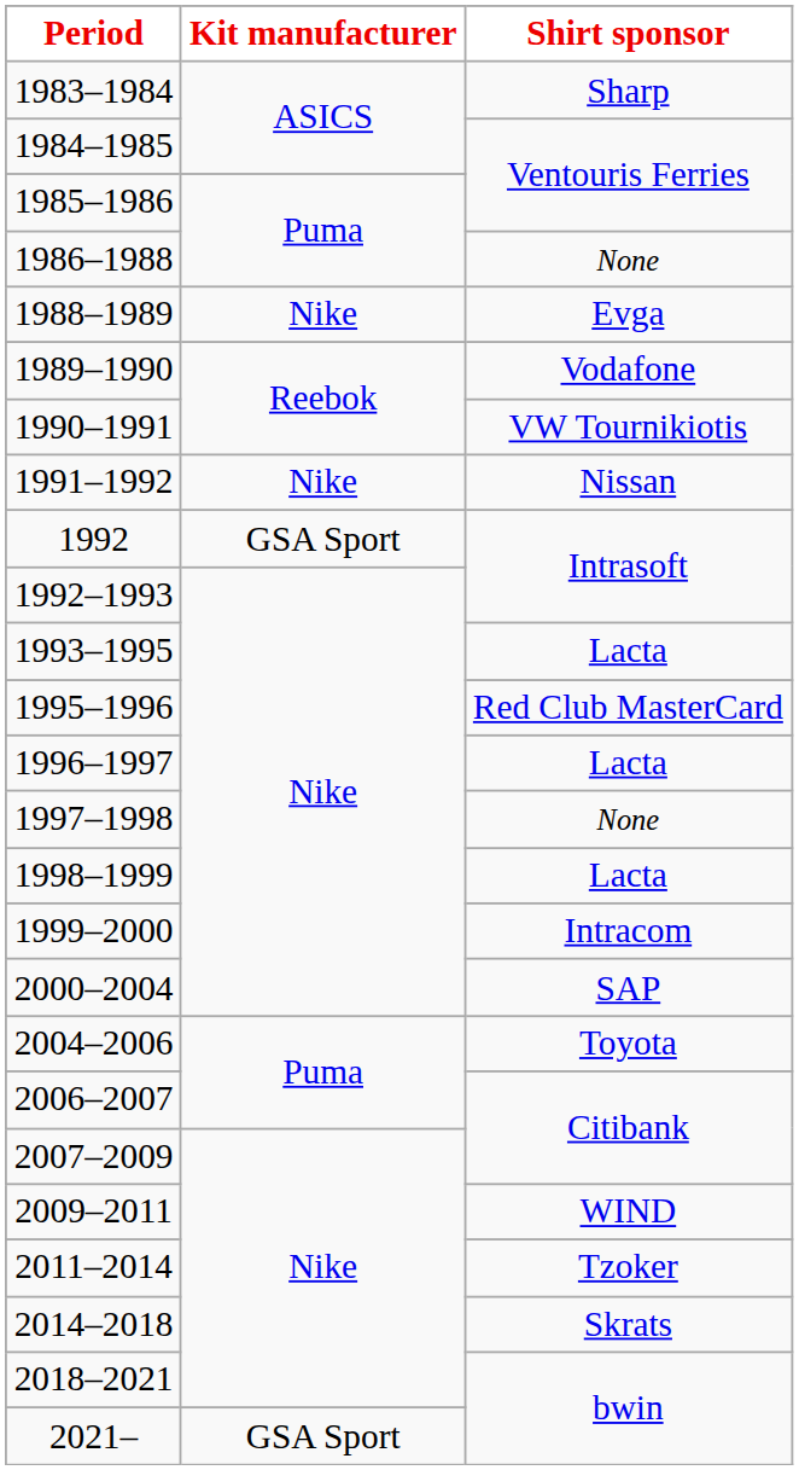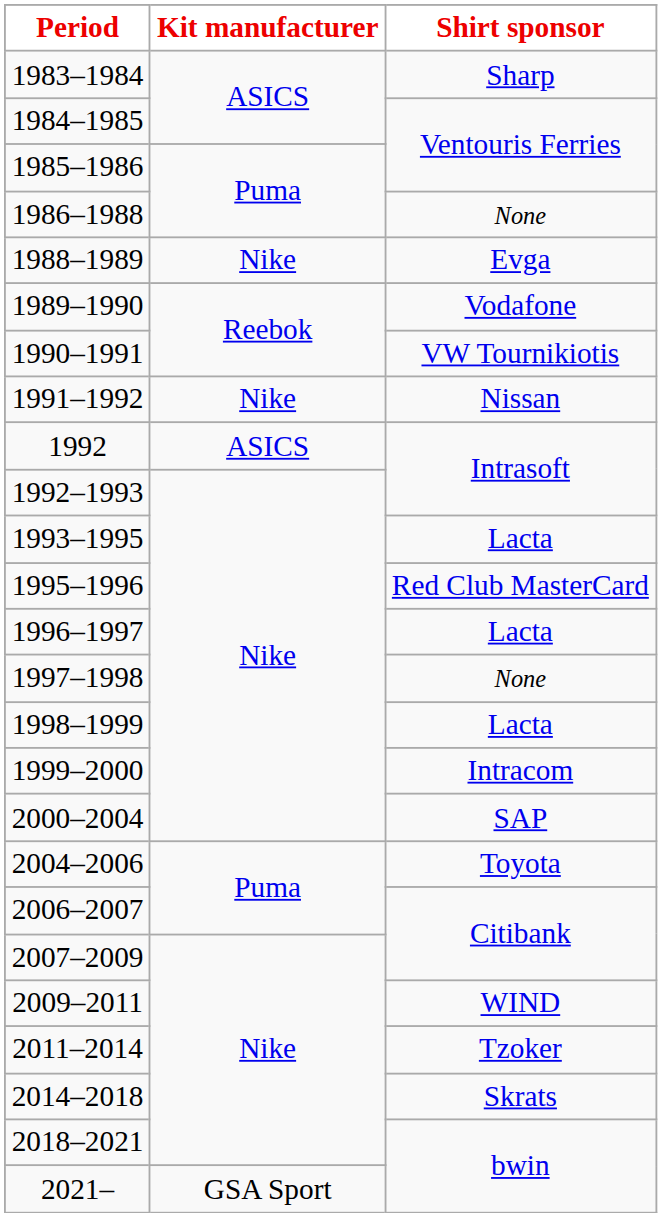1992 | Kit manufacturer: GSA Sport -> ASICS
